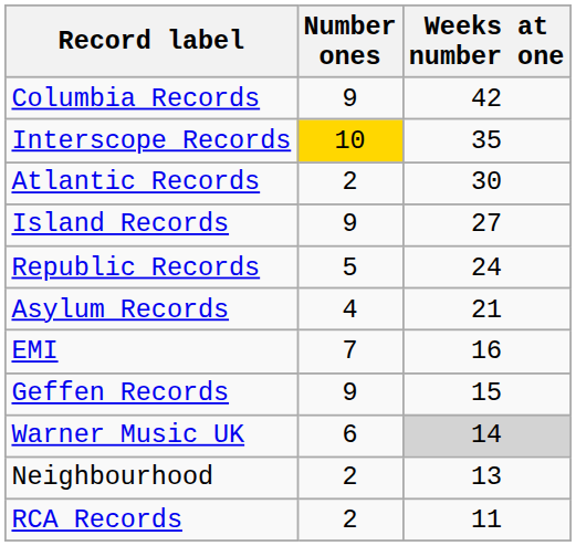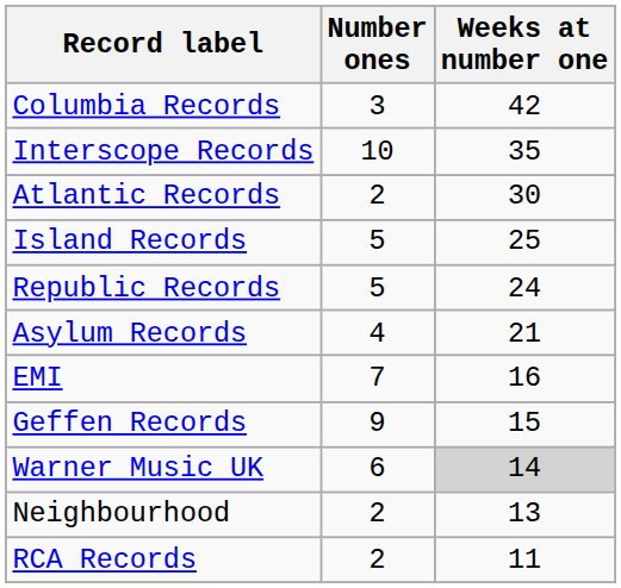Columbia Records | Number ones: 9 -> 3
Interscope Records | Number ones: gold background -> no background
Island Records | Number ones: 9 -> 5
Island Records | Weeks at number one: 27 -> 25
